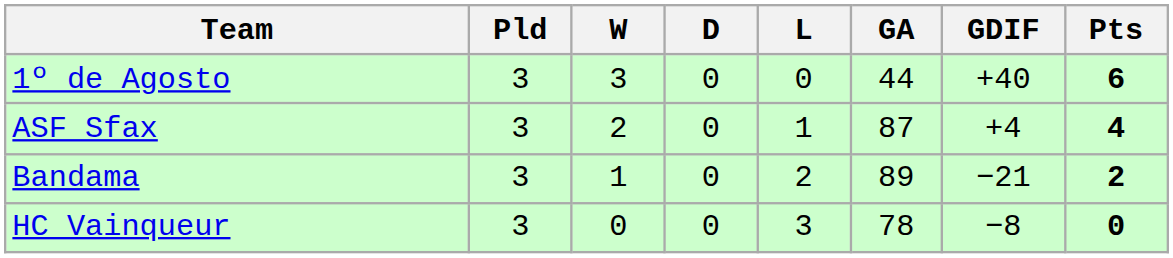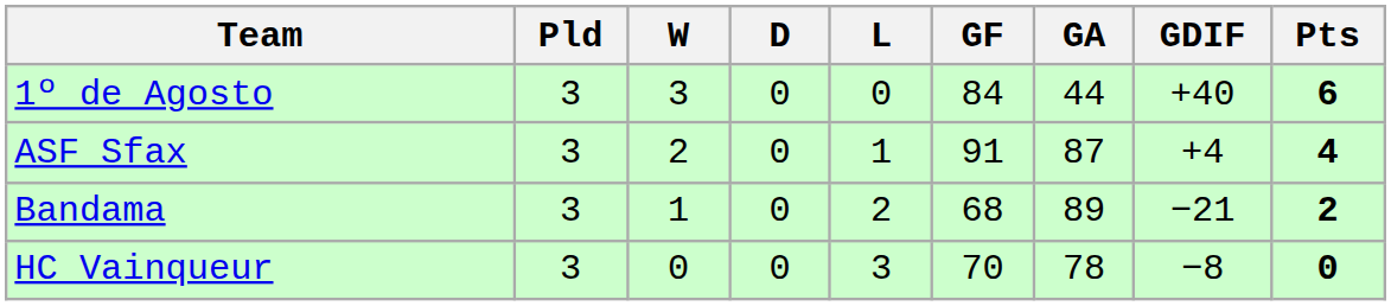+ column: GF | 84 | 91 | 68 | 70
